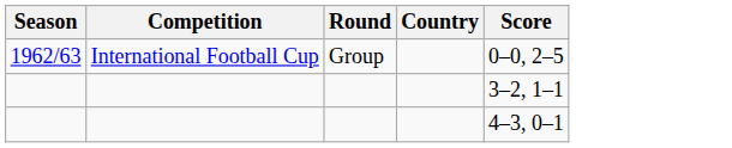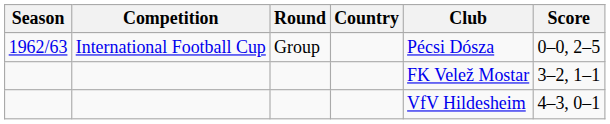+ column: Club | Pécsi Dósza | FK Velež Mostar | VfV Hildesheim
